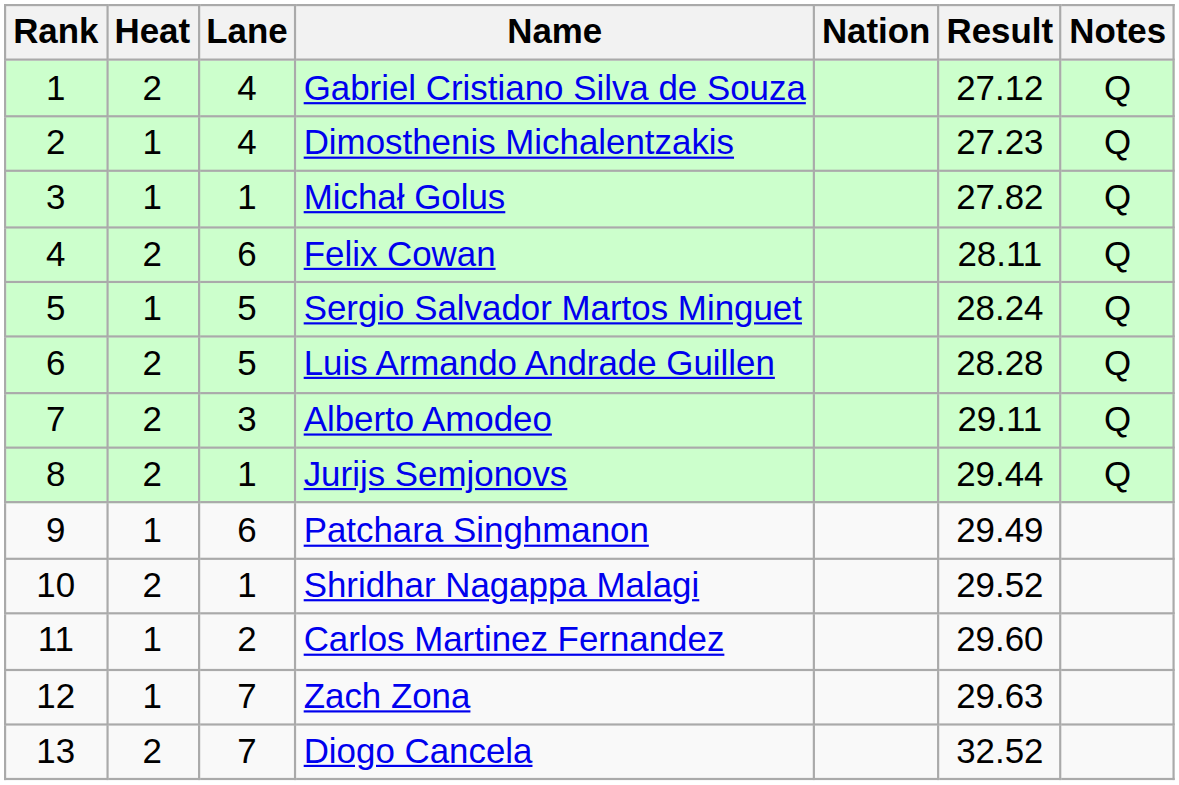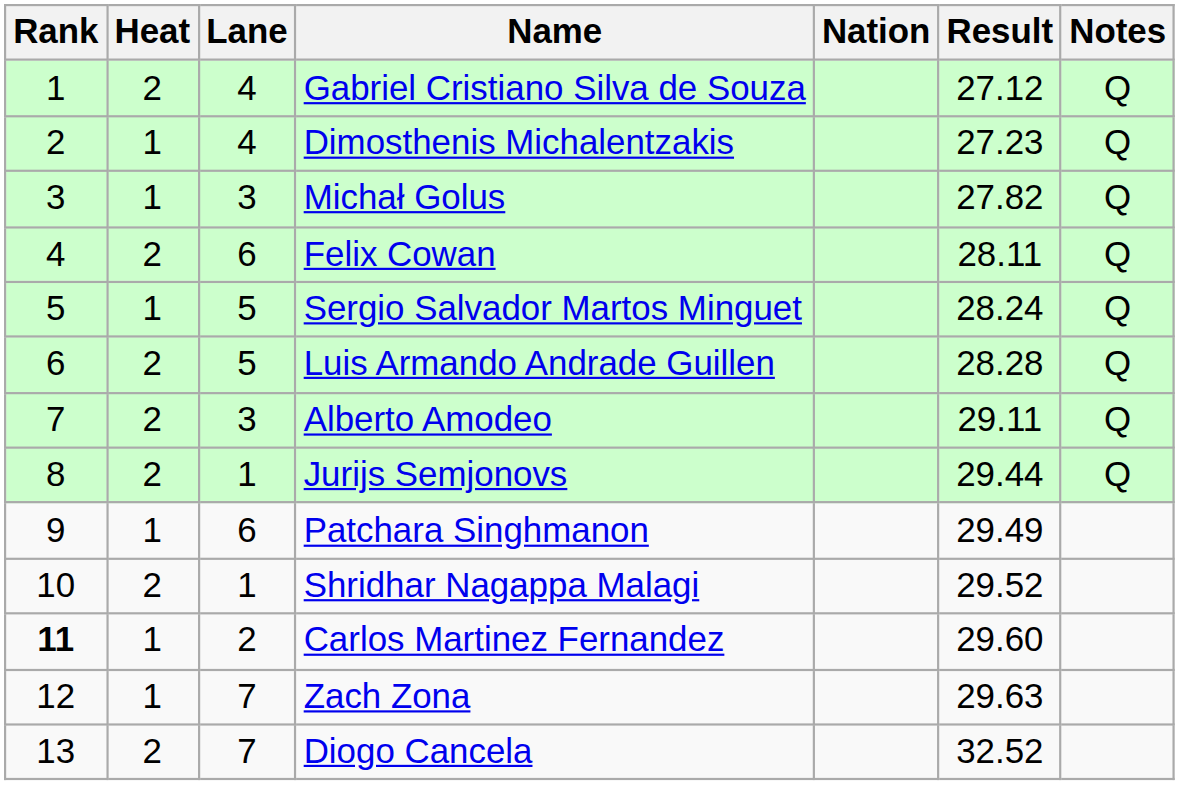Michał Golus | Lane: 1 -> 3
Carlos Martinez Fernandez | Rank: normal -> bold
